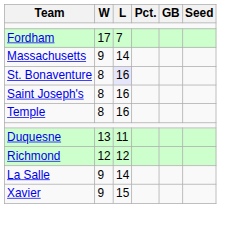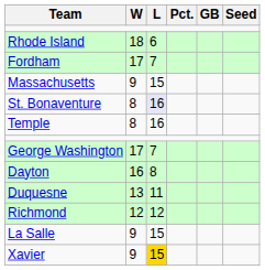+ row: Rhode Island | 18 | 6
Massachusetts | L: 14 -> 15
- row: Saint Joseph's | 8 | 16
+ row: George Washington | 17 | 7
+ row: Dayton | 16 | 8
La Salle | L: 14 -> 15
Xavier | L: no background -> gold background
